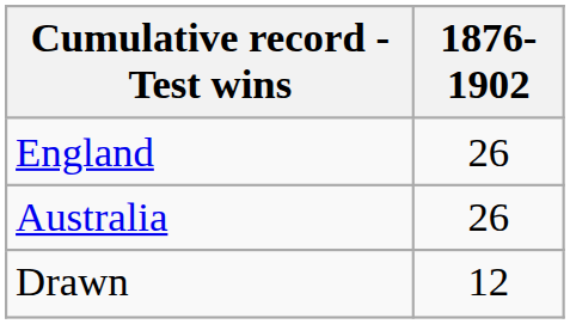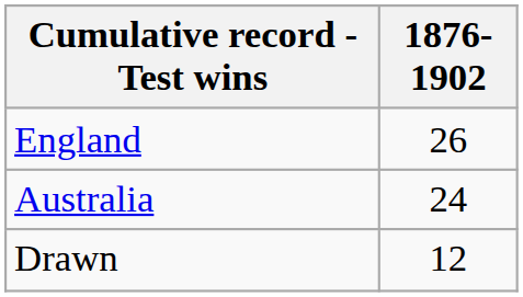Australia | 1876-1902: 26 -> 24
